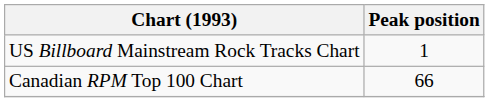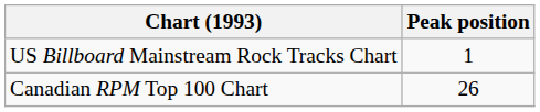Canadian RPM Top 100 Chart | Peak position: 66 -> 26
